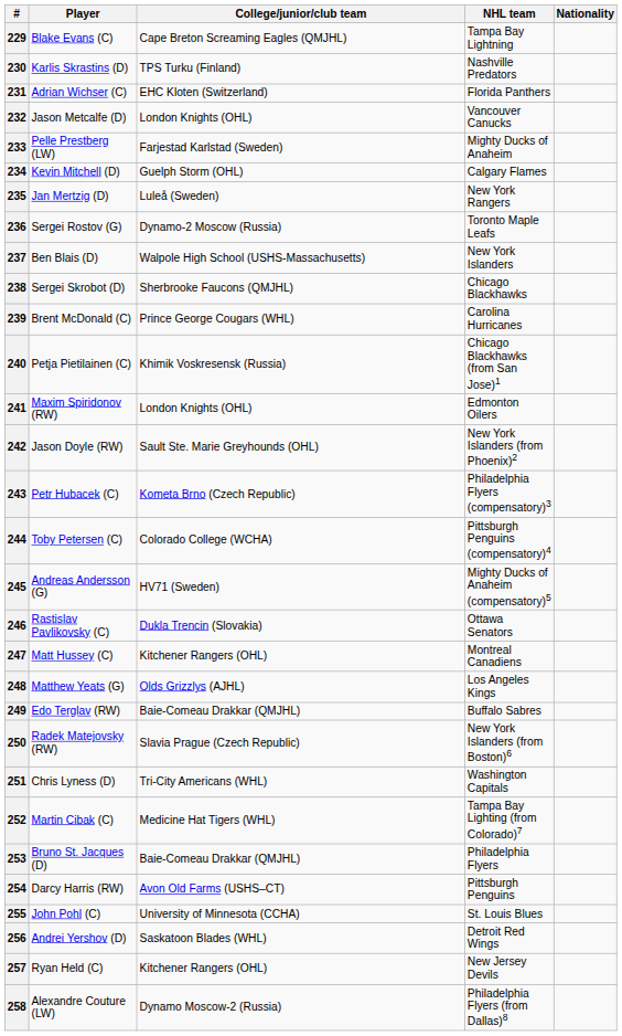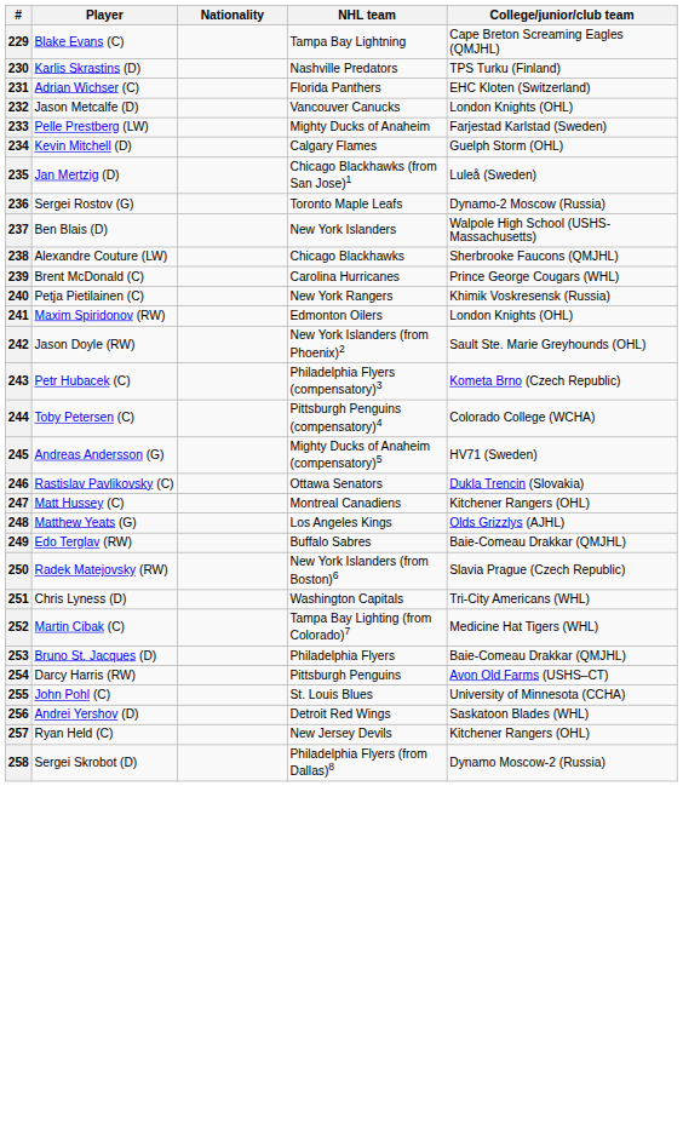columns swapped: Nationality <-> College/junior/club team
235 | NHL team: New York Rangers -> Chicago Blackhawks (from San Jose)1
238 | Player: Sergei Skrobot (D) -> Alexandre Couture (LW)
240 | NHL team: Chicago Blackhawks (from San Jose)1 -> New York Rangers
258 | Player: Alexandre Couture (LW) -> Sergei Skrobot (D)
